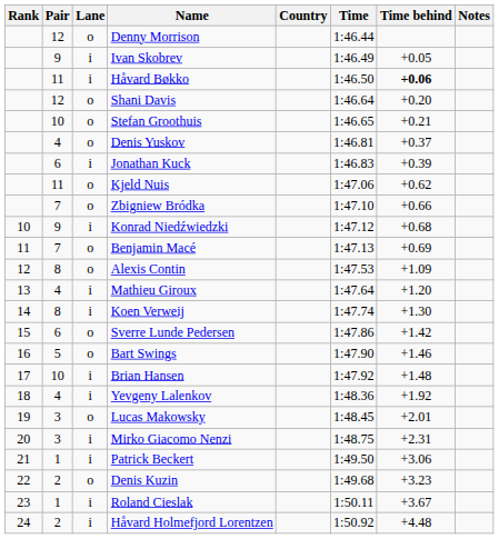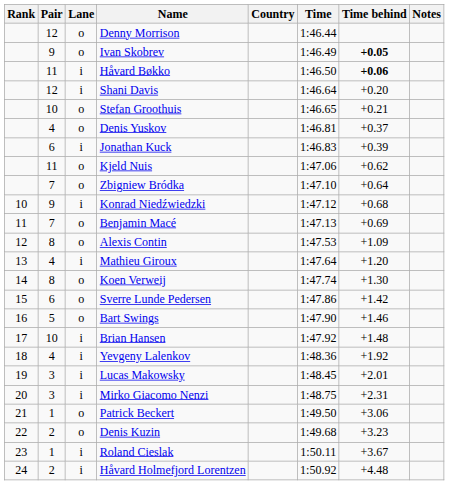Ivan Skobrev | Lane: i -> o
Ivan Skobrev | Time behind: normal -> bold
Shani Davis | Lane: o -> i
Zbigniew Bródka | Time behind: +0.66 -> +0.64
Koen Verweij | Lane: i -> o
Lucas Makowsky | Lane: o -> i
Patrick Beckert | Lane: i -> o
